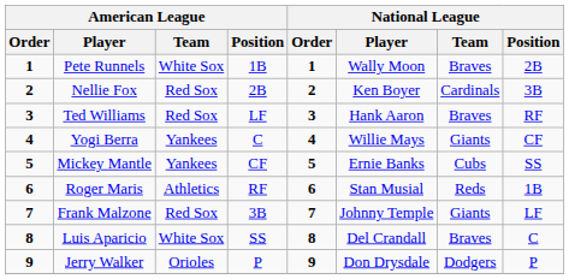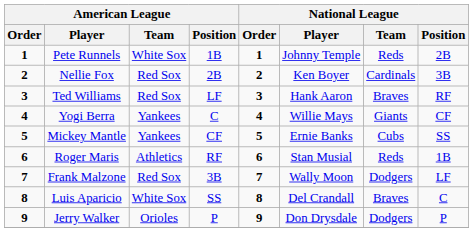Pete Runnels | National League / Player: Wally Moon -> Johnny Temple
Pete Runnels | National League / Team: Braves -> Reds
Frank Malzone | National League / Player: Johnny Temple -> Wally Moon
Frank Malzone | National League / Team: Giants -> Dodgers
